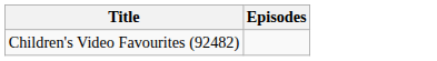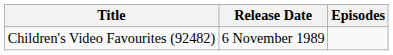+ column: Release Date | 6 November 1989
